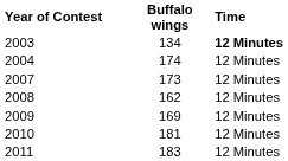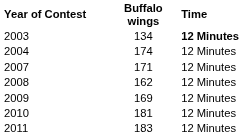2007 | Buffalo wings: 173 -> 171
